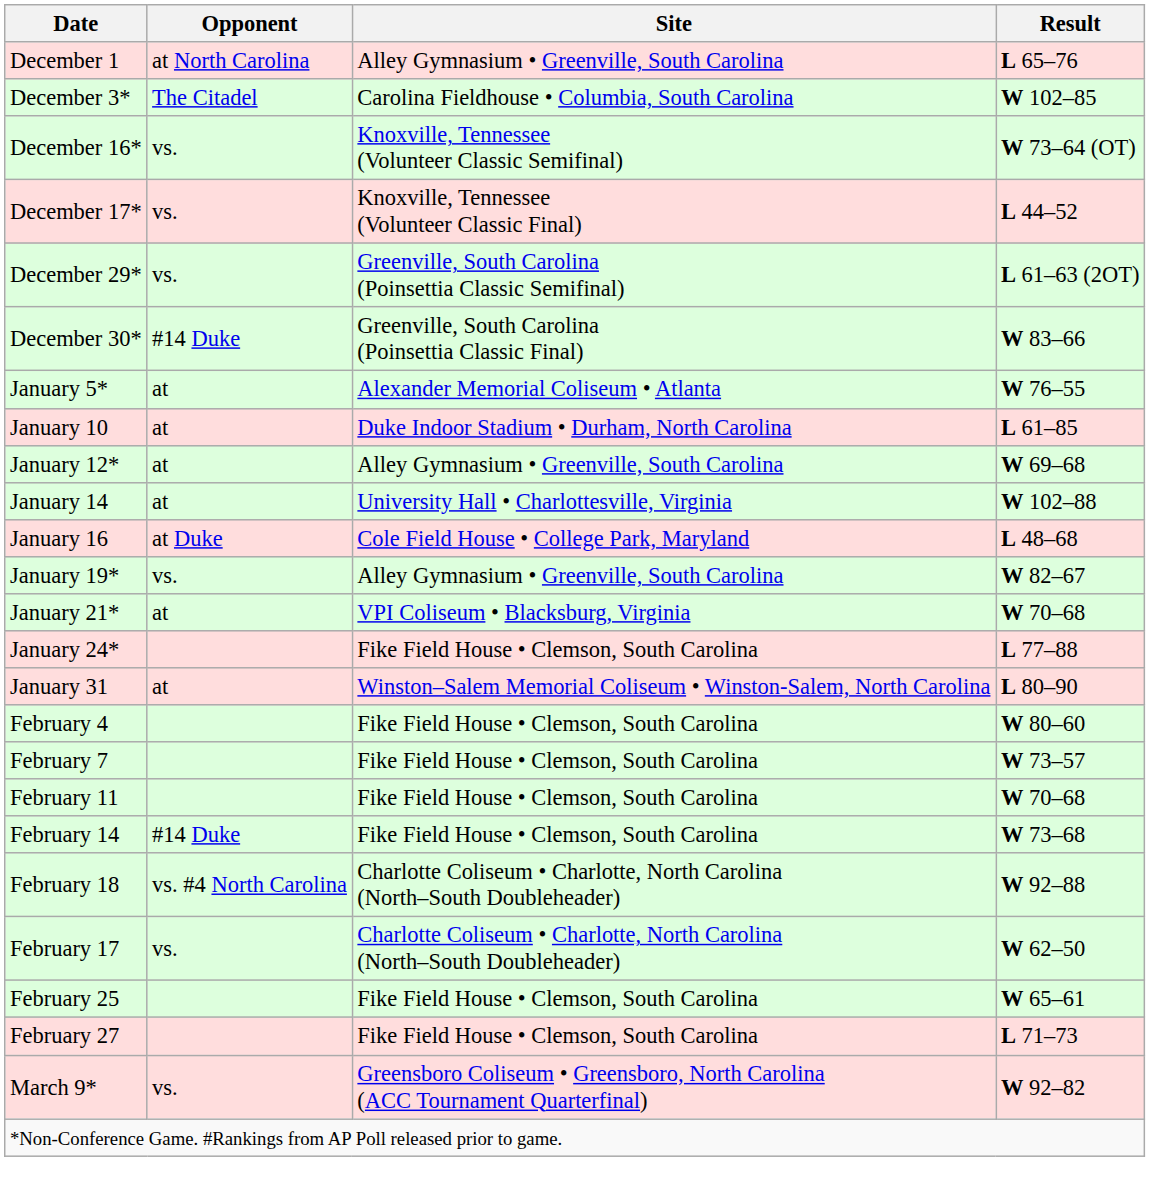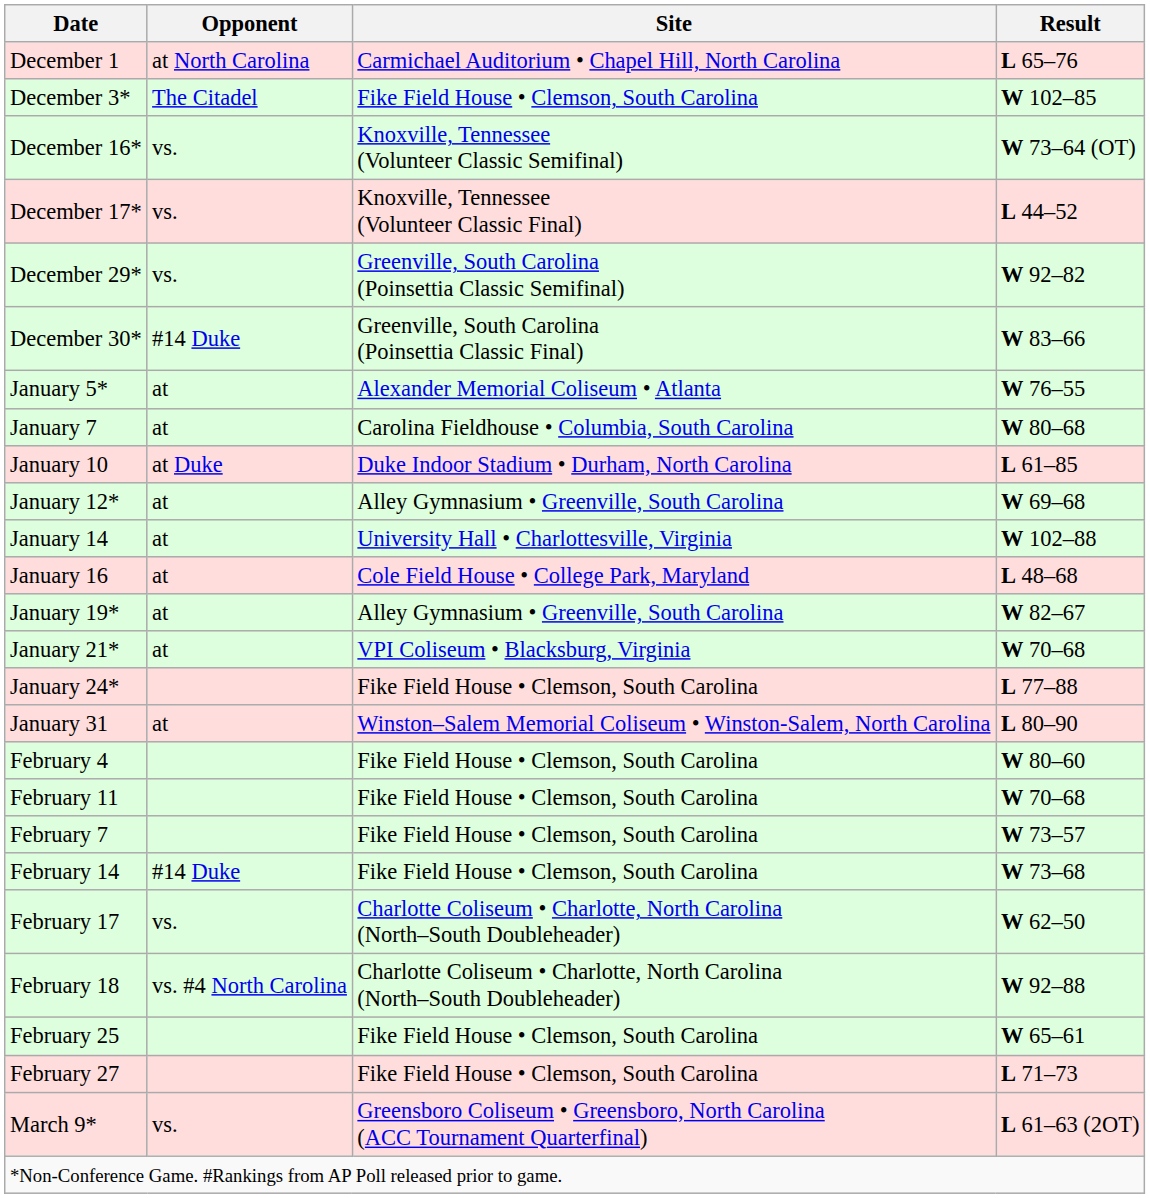December 1 | Site: Alley Gymnasium • Greenville, South Carolina -> Carmichael Auditorium • Chapel Hill, North Carolina
December 3* | Site: Carolina Fieldhouse • Columbia, South Carolina -> Fike Field House • Clemson, South Carolina
December 29* | Result: L 61–63 (2OT) -> W 92–82
+ row: January 7 | at | Carolina Fieldhouse • Columbia, South Carolina | W 80–68
January 10 | Opponent: at -> at Duke
January 16 | Opponent: at Duke -> at
January 19* | Opponent: vs. -> at
rows swapped: February 7 <-> February 11
rows swapped: February 17 <-> February 18
March 9* | Result: W 92–82 -> L 61–63 (2OT)
